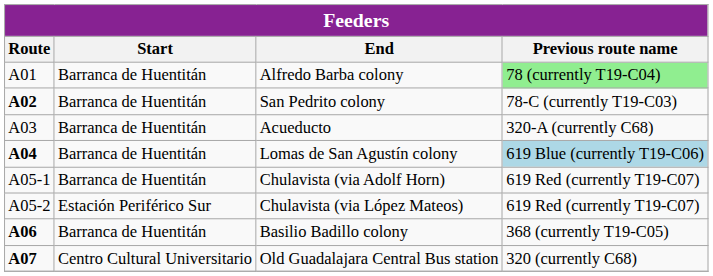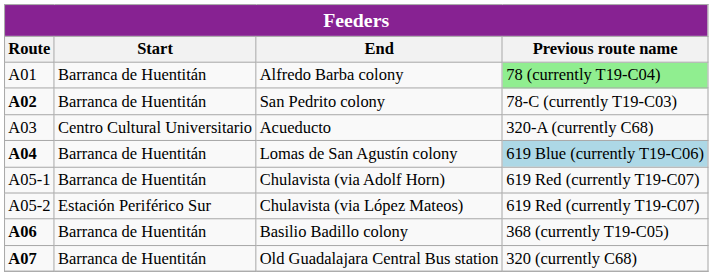Acueducto | Start: Barranca de Huentitán -> Centro Cultural Universitario
Old Guadalajara Central Bus station | Start: Centro Cultural Universitario -> Barranca de Huentitán
